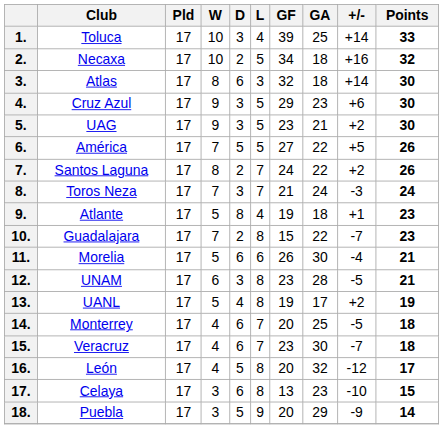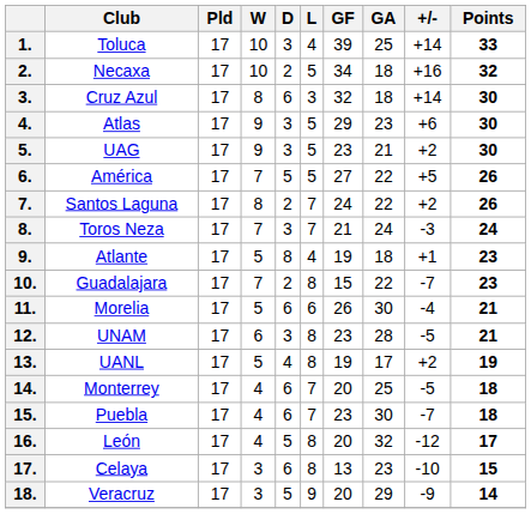3. | Club: Atlas -> Cruz Azul
4. | Club: Cruz Azul -> Atlas
15. | Club: Veracruz -> Puebla
18. | Club: Puebla -> Veracruz
